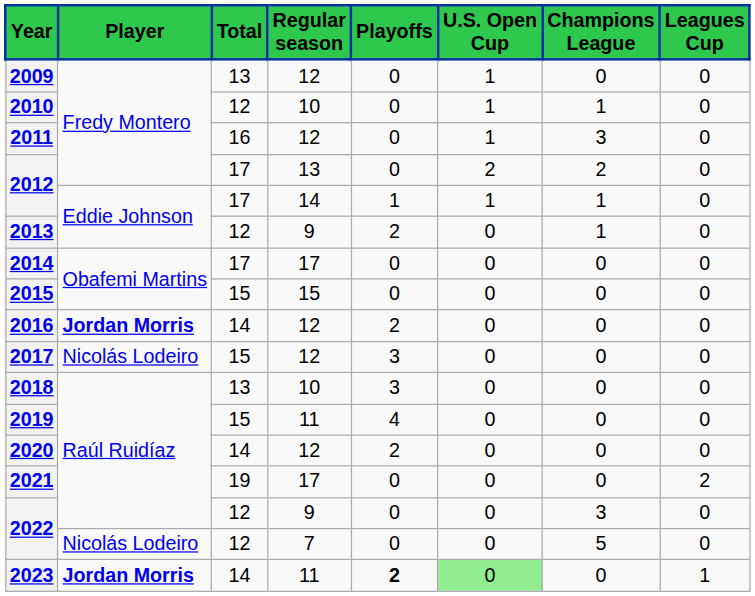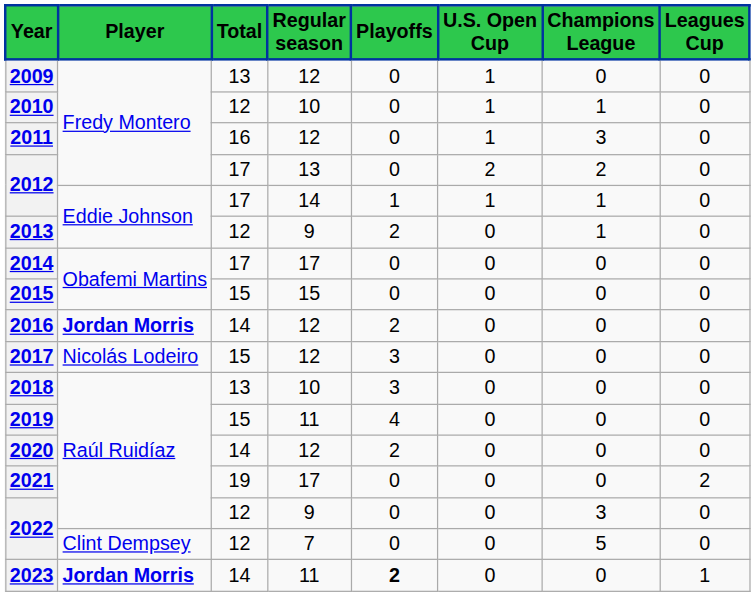2022 / 7 | Player: Nicolás Lodeiro -> Clint Dempsey
2023 | U.S. Open Cup: lightgreen background -> no background
